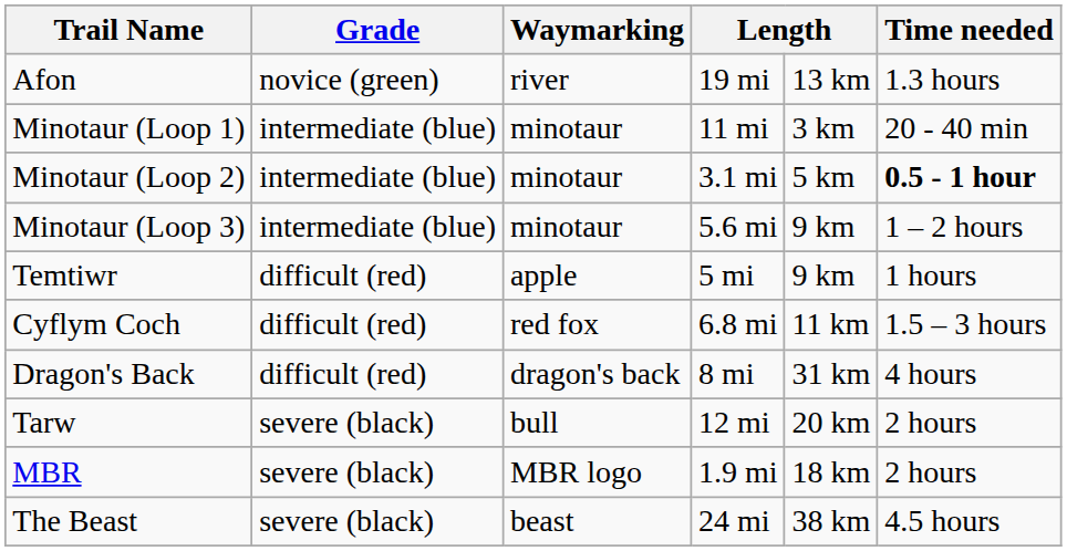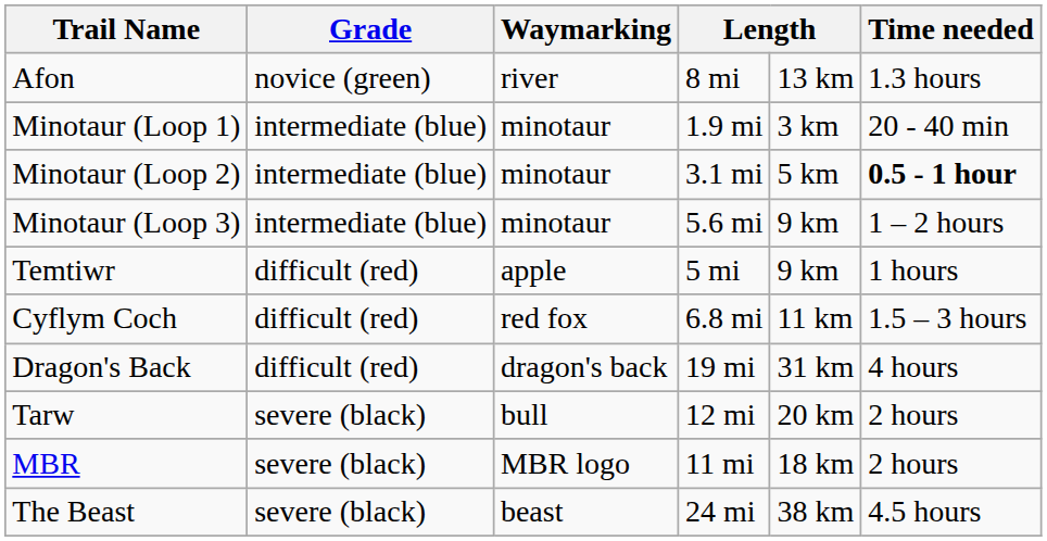Afon | column 4: 19 mi -> 8 mi
Minotaur (Loop 1) | column 4: 11 mi -> 1.9 mi
Dragon's Back | column 4: 8 mi -> 19 mi
MBR | column 4: 1.9 mi -> 11 mi
